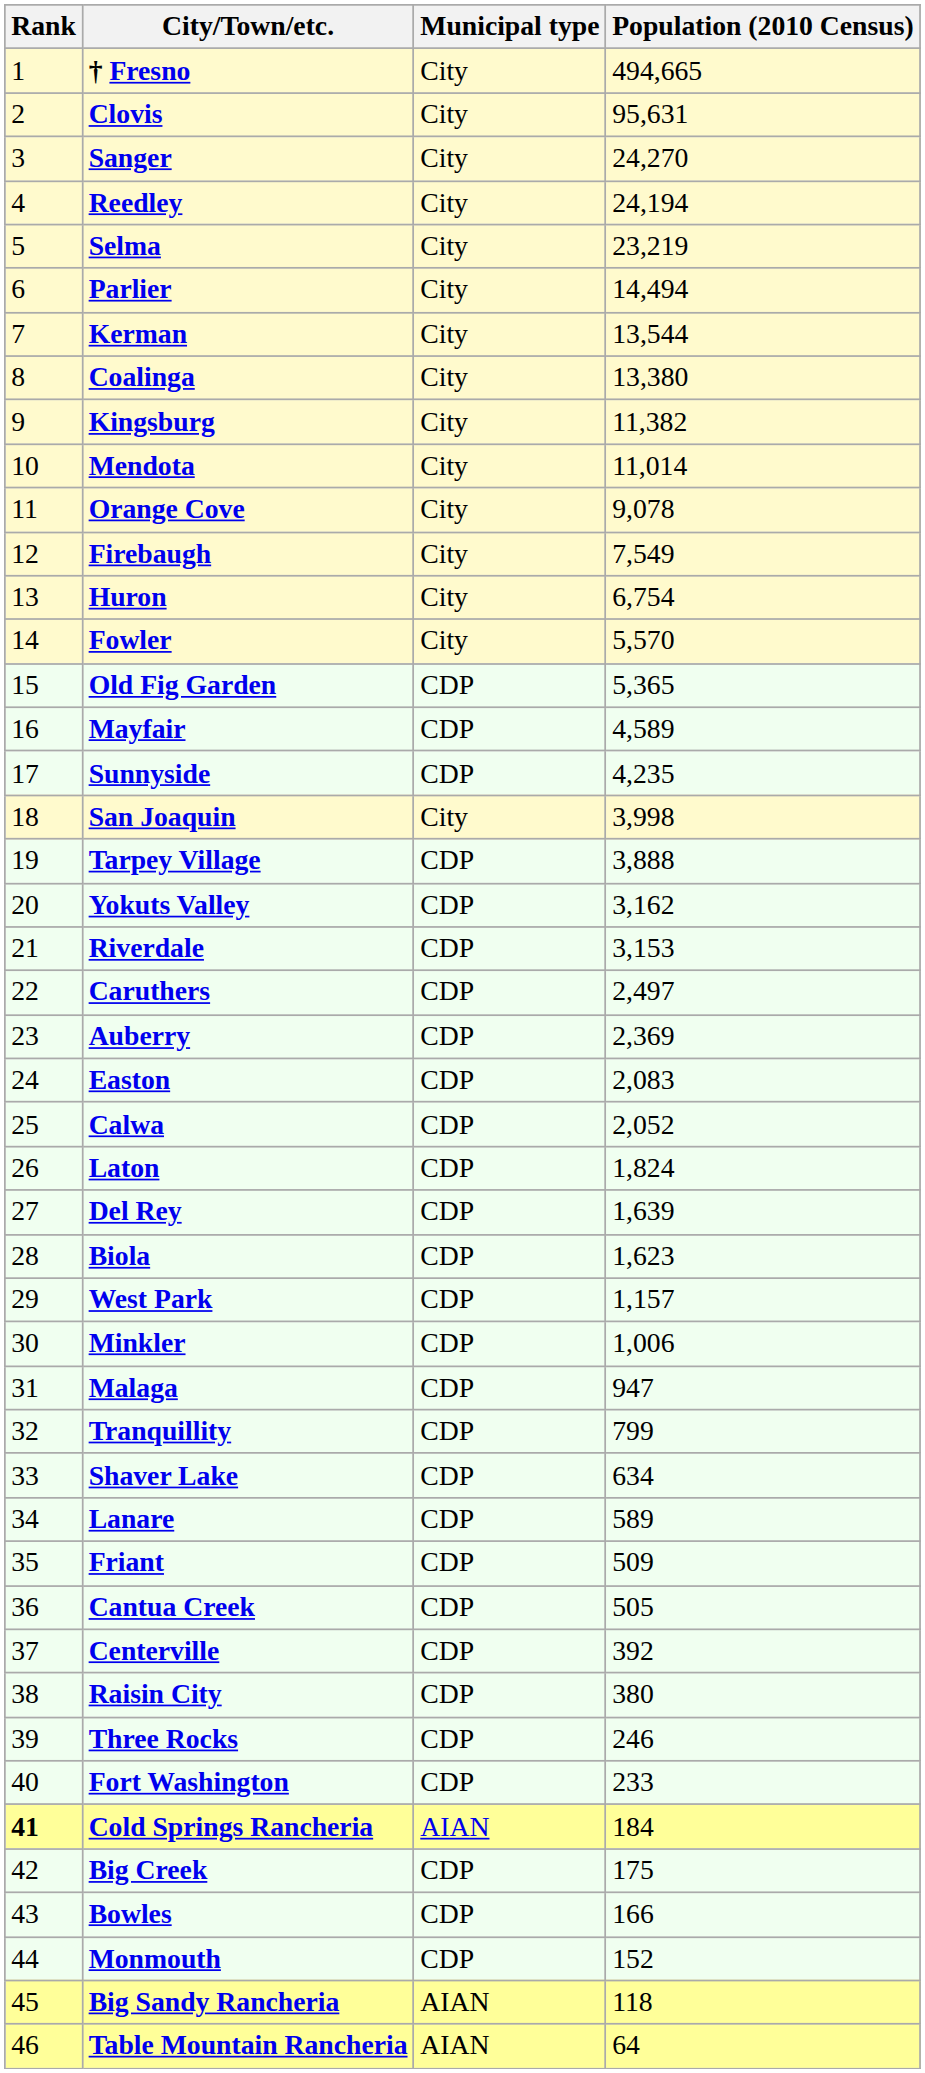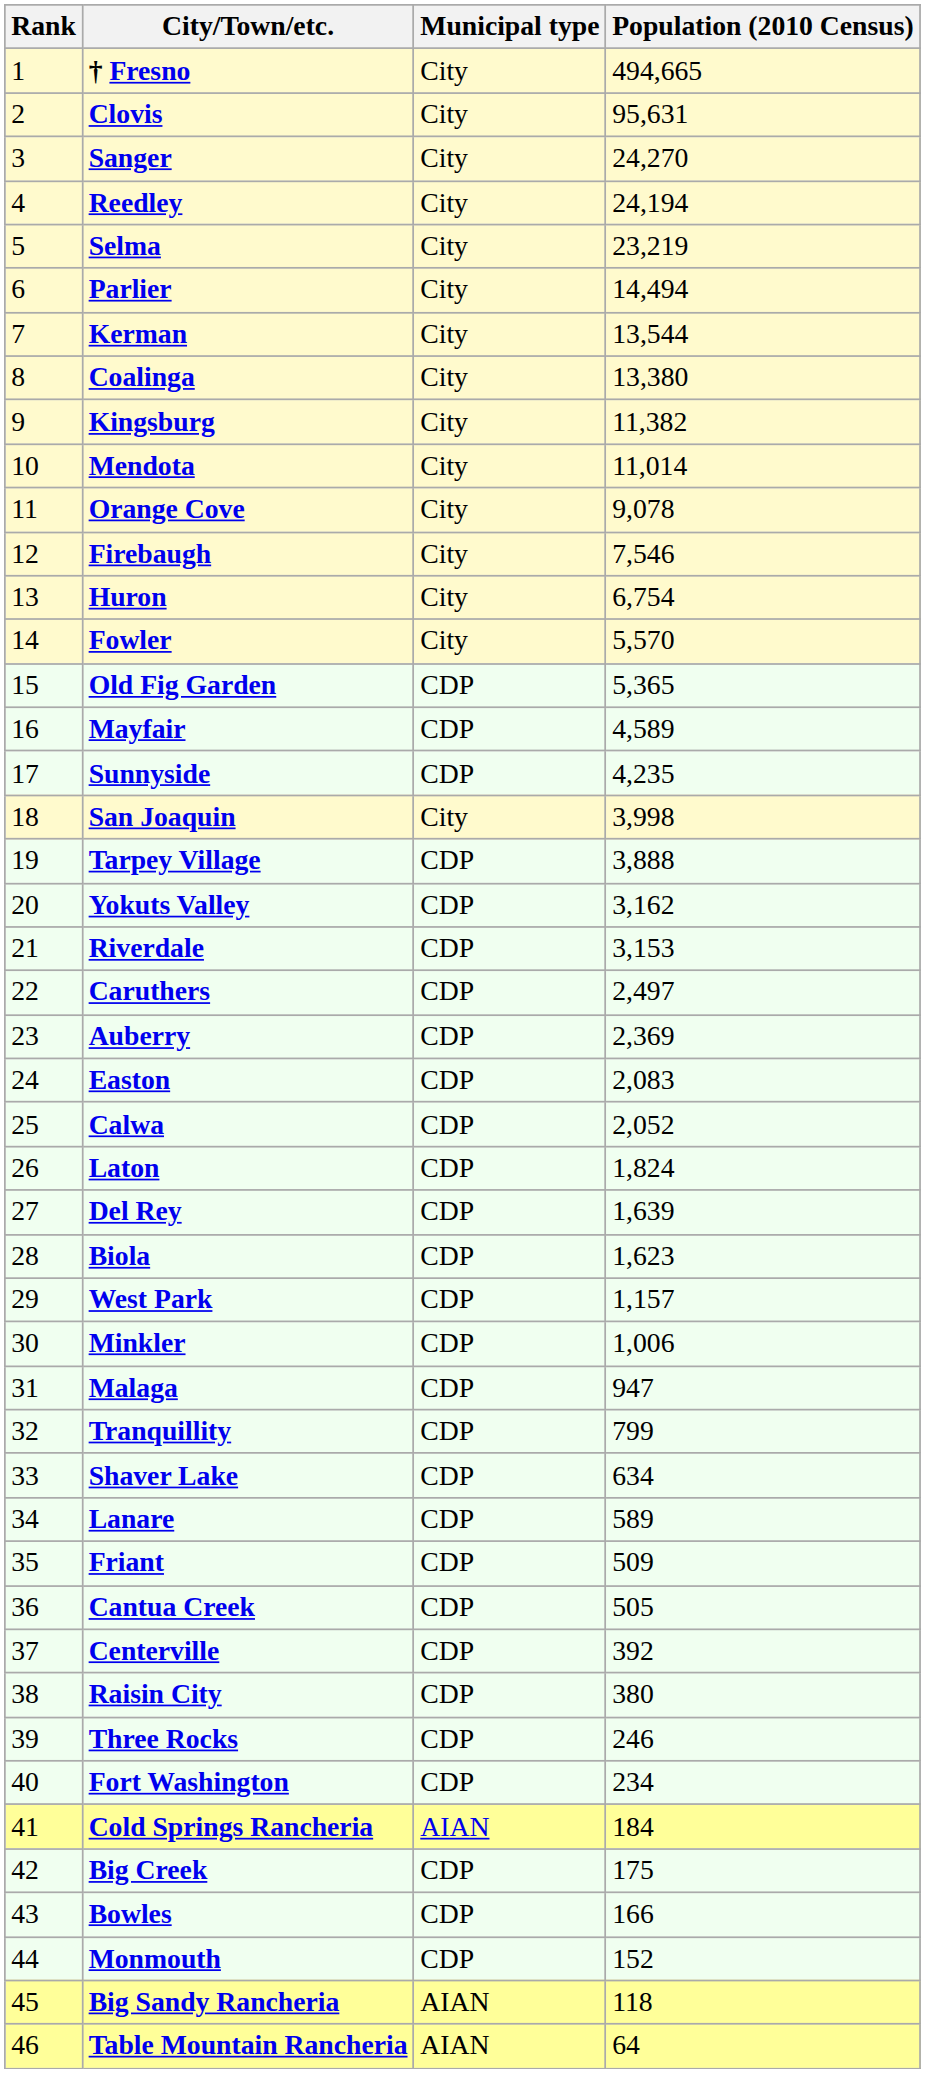Firebaugh | Population (2010 Census): 7,549 -> 7,546
Fort Washington | Population (2010 Census): 233 -> 234
Cold Springs Rancheria | Rank: bold -> normal
